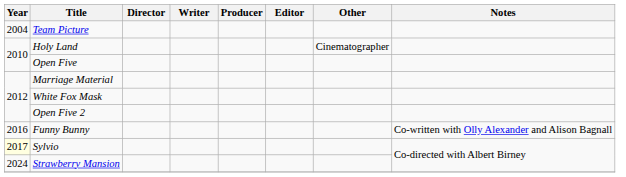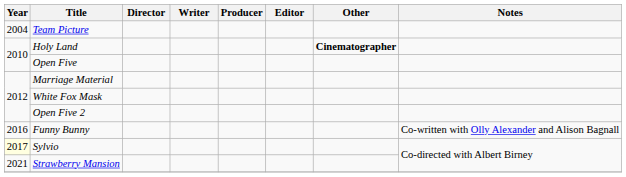Holy Land | Other: normal -> bold
Strawberry Mansion | Year: 2024 -> 2021
